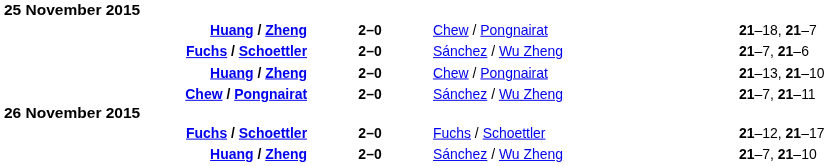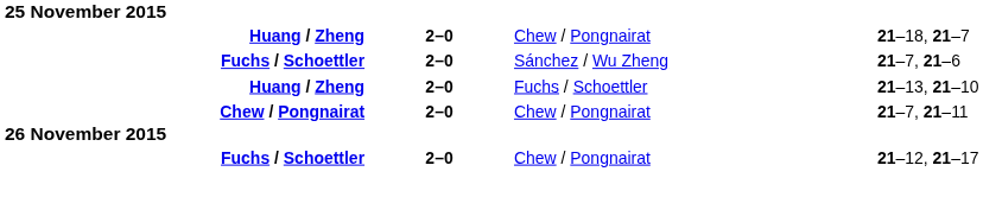21–13, 21–10 | column 3: Chew / Pongnairat -> Fuchs / Schoettler
21–7, 21–11 | column 3: Sánchez / Wu Zheng -> Chew / Pongnairat
21–12, 21–17 | column 3: Fuchs / Schoettler -> Chew / Pongnairat
- row: Huang / Zheng | 2–0 | Sánchez / Wu Zheng | 21–7, 21–10
